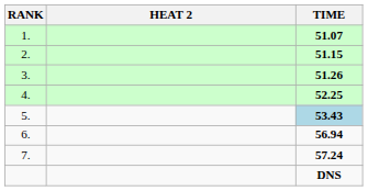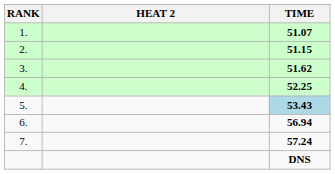3. | TIME: 51.26 -> 51.62
